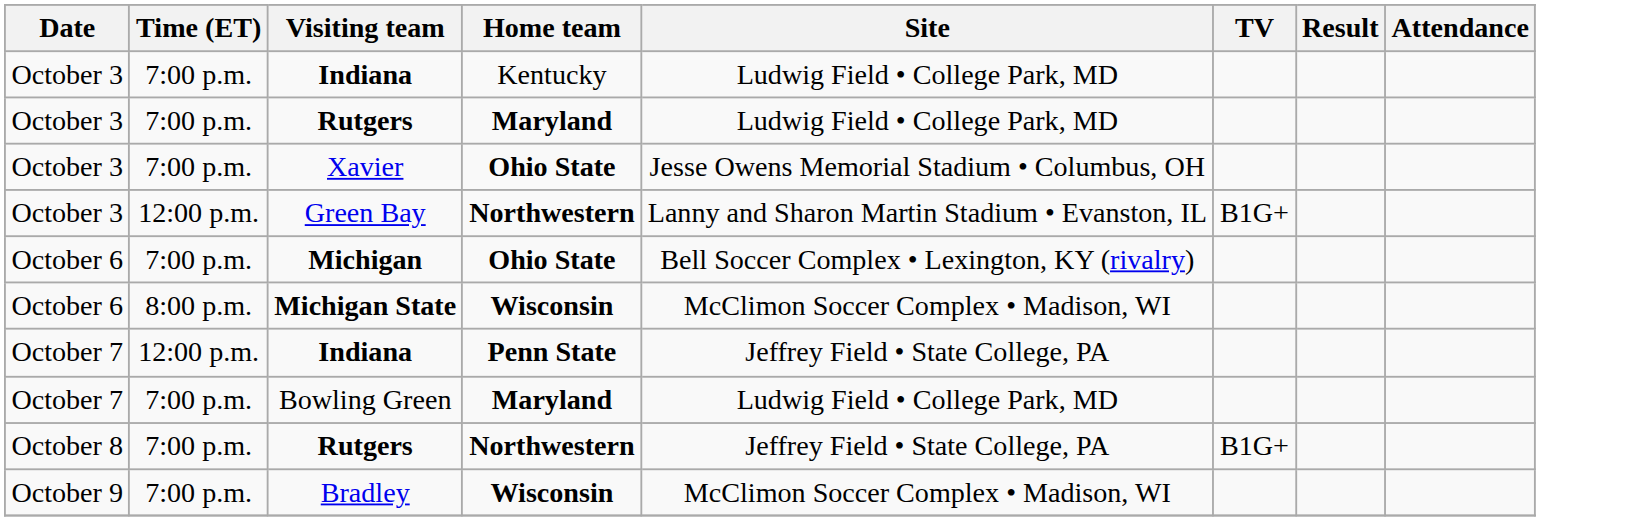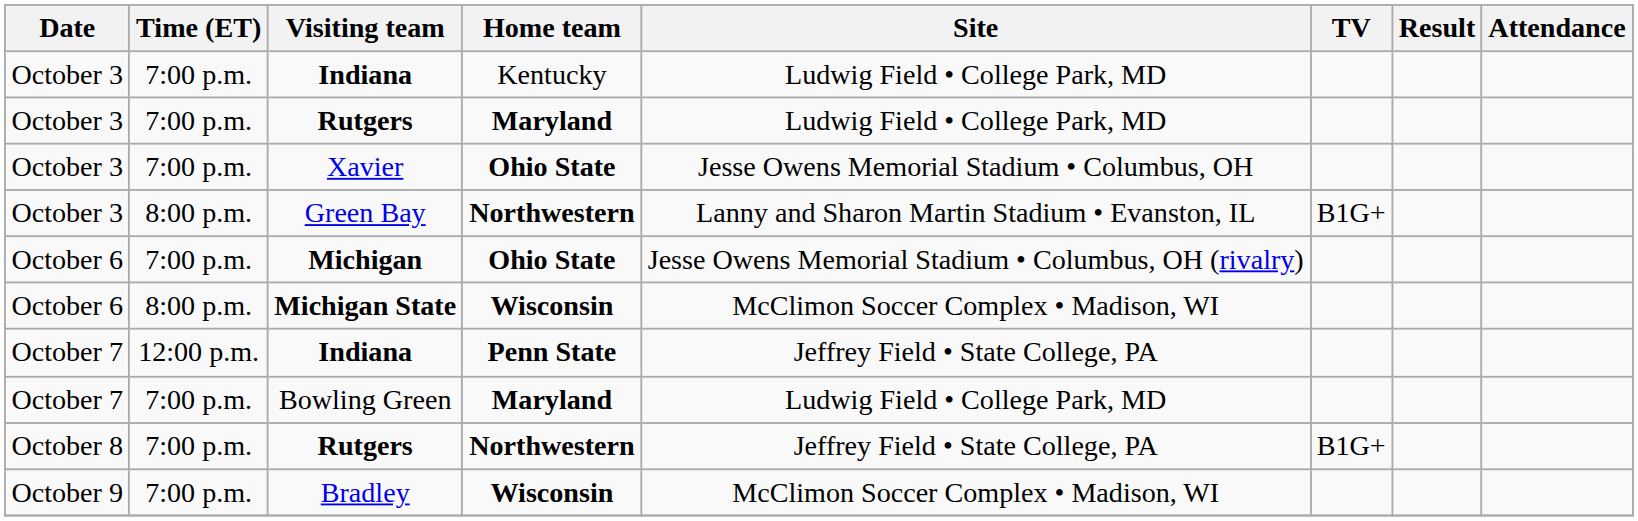Green Bay | Time (ET): 12:00 p.m. -> 8:00 p.m.
Michigan | Site: Bell Soccer Complex • Lexington, KY (rivalry) -> Jesse Owens Memorial Stadium • Columbus, OH (rivalry)
